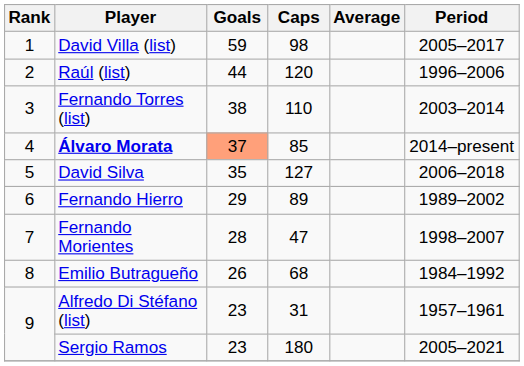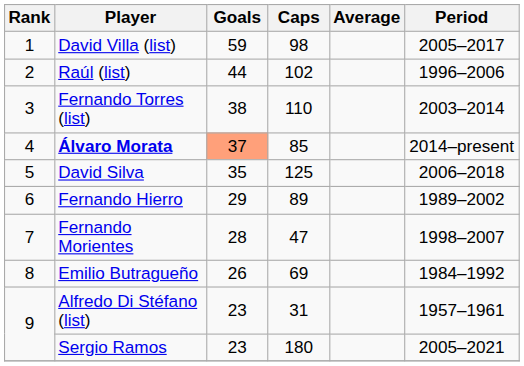Raúl (list) | Caps: 120 -> 102
David Silva | Caps: 127 -> 125
Emilio Butragueño | Caps: 68 -> 69
